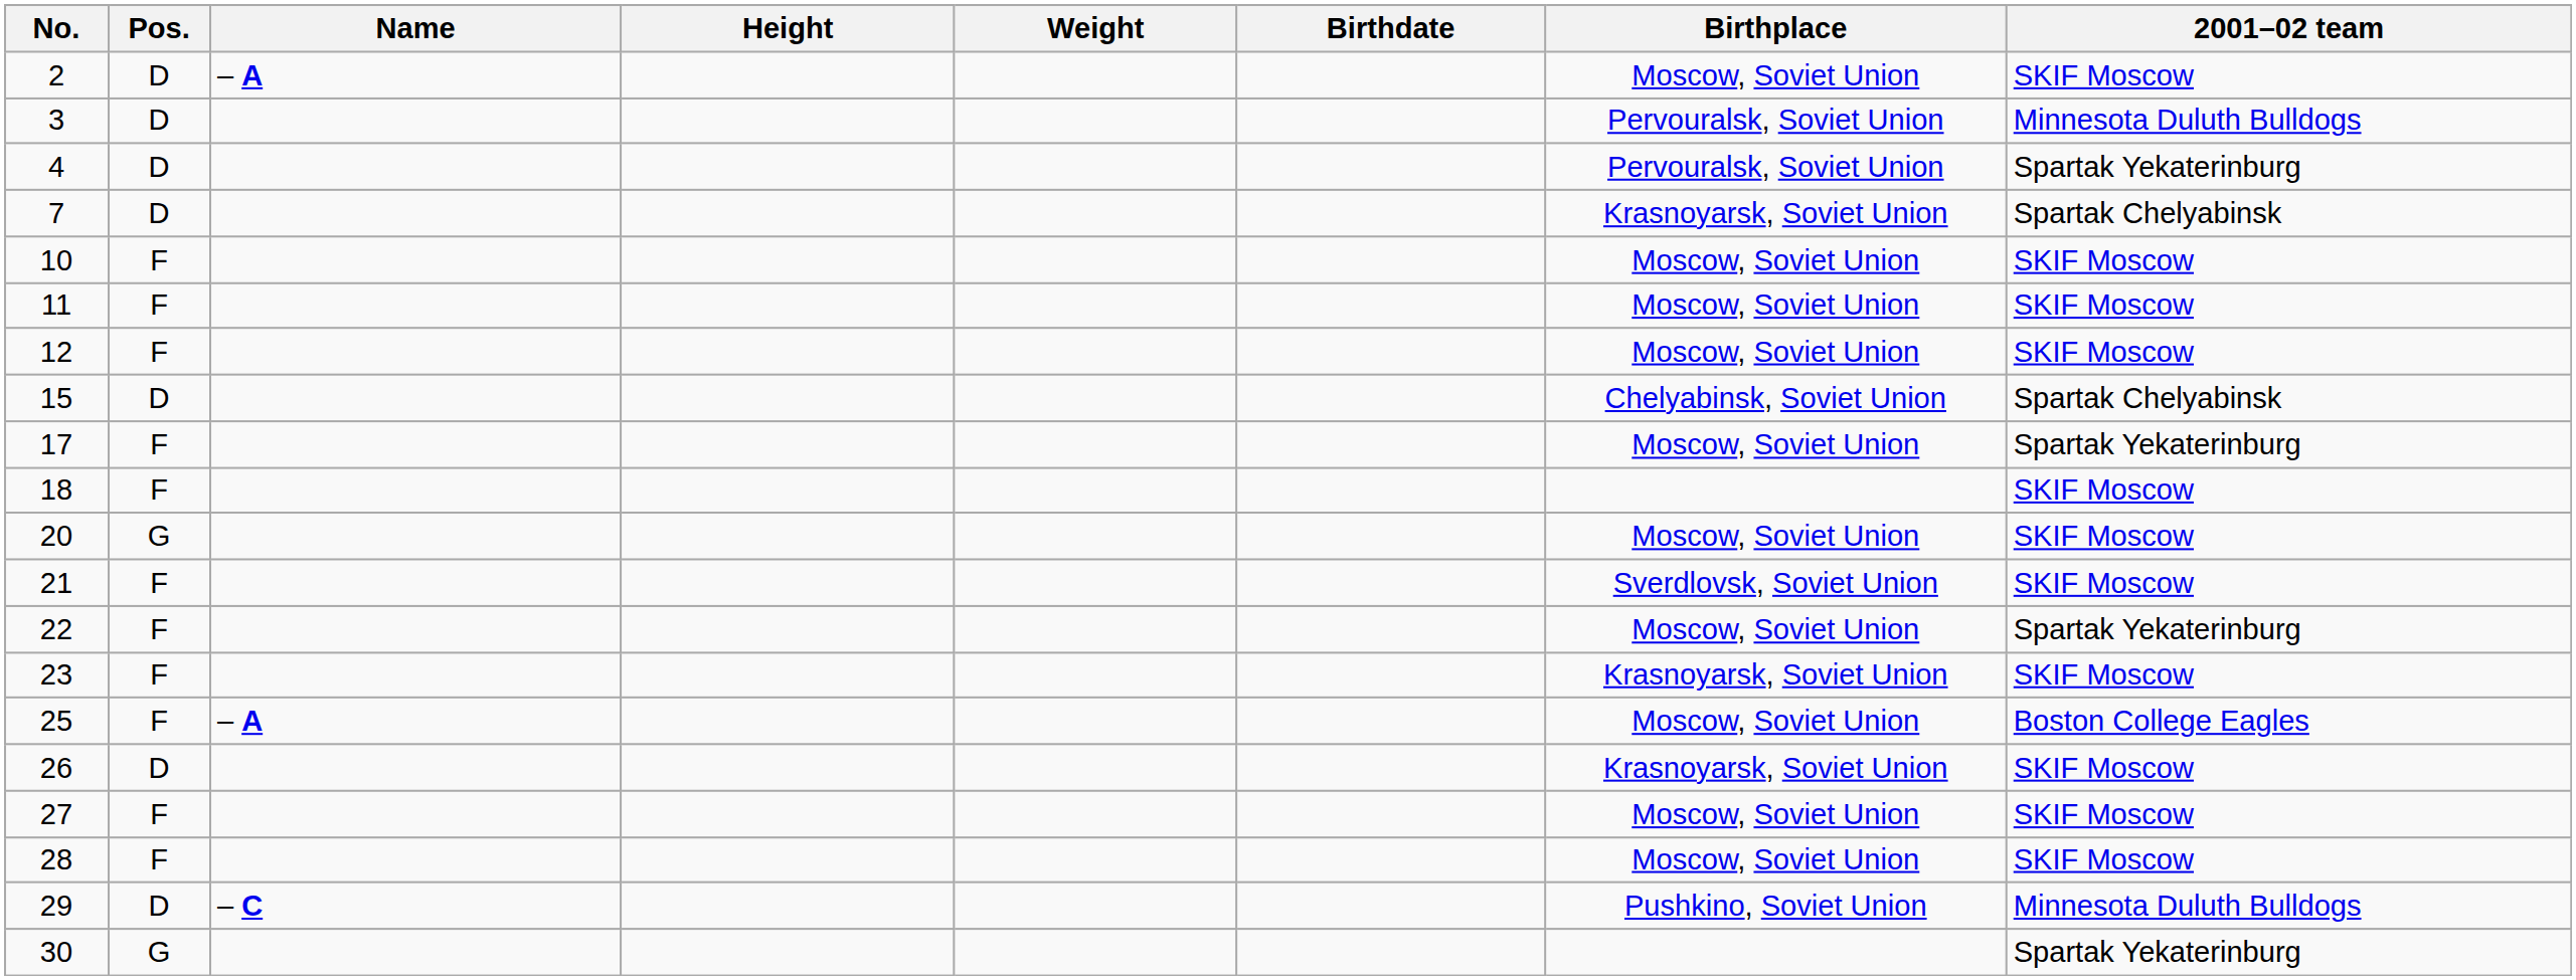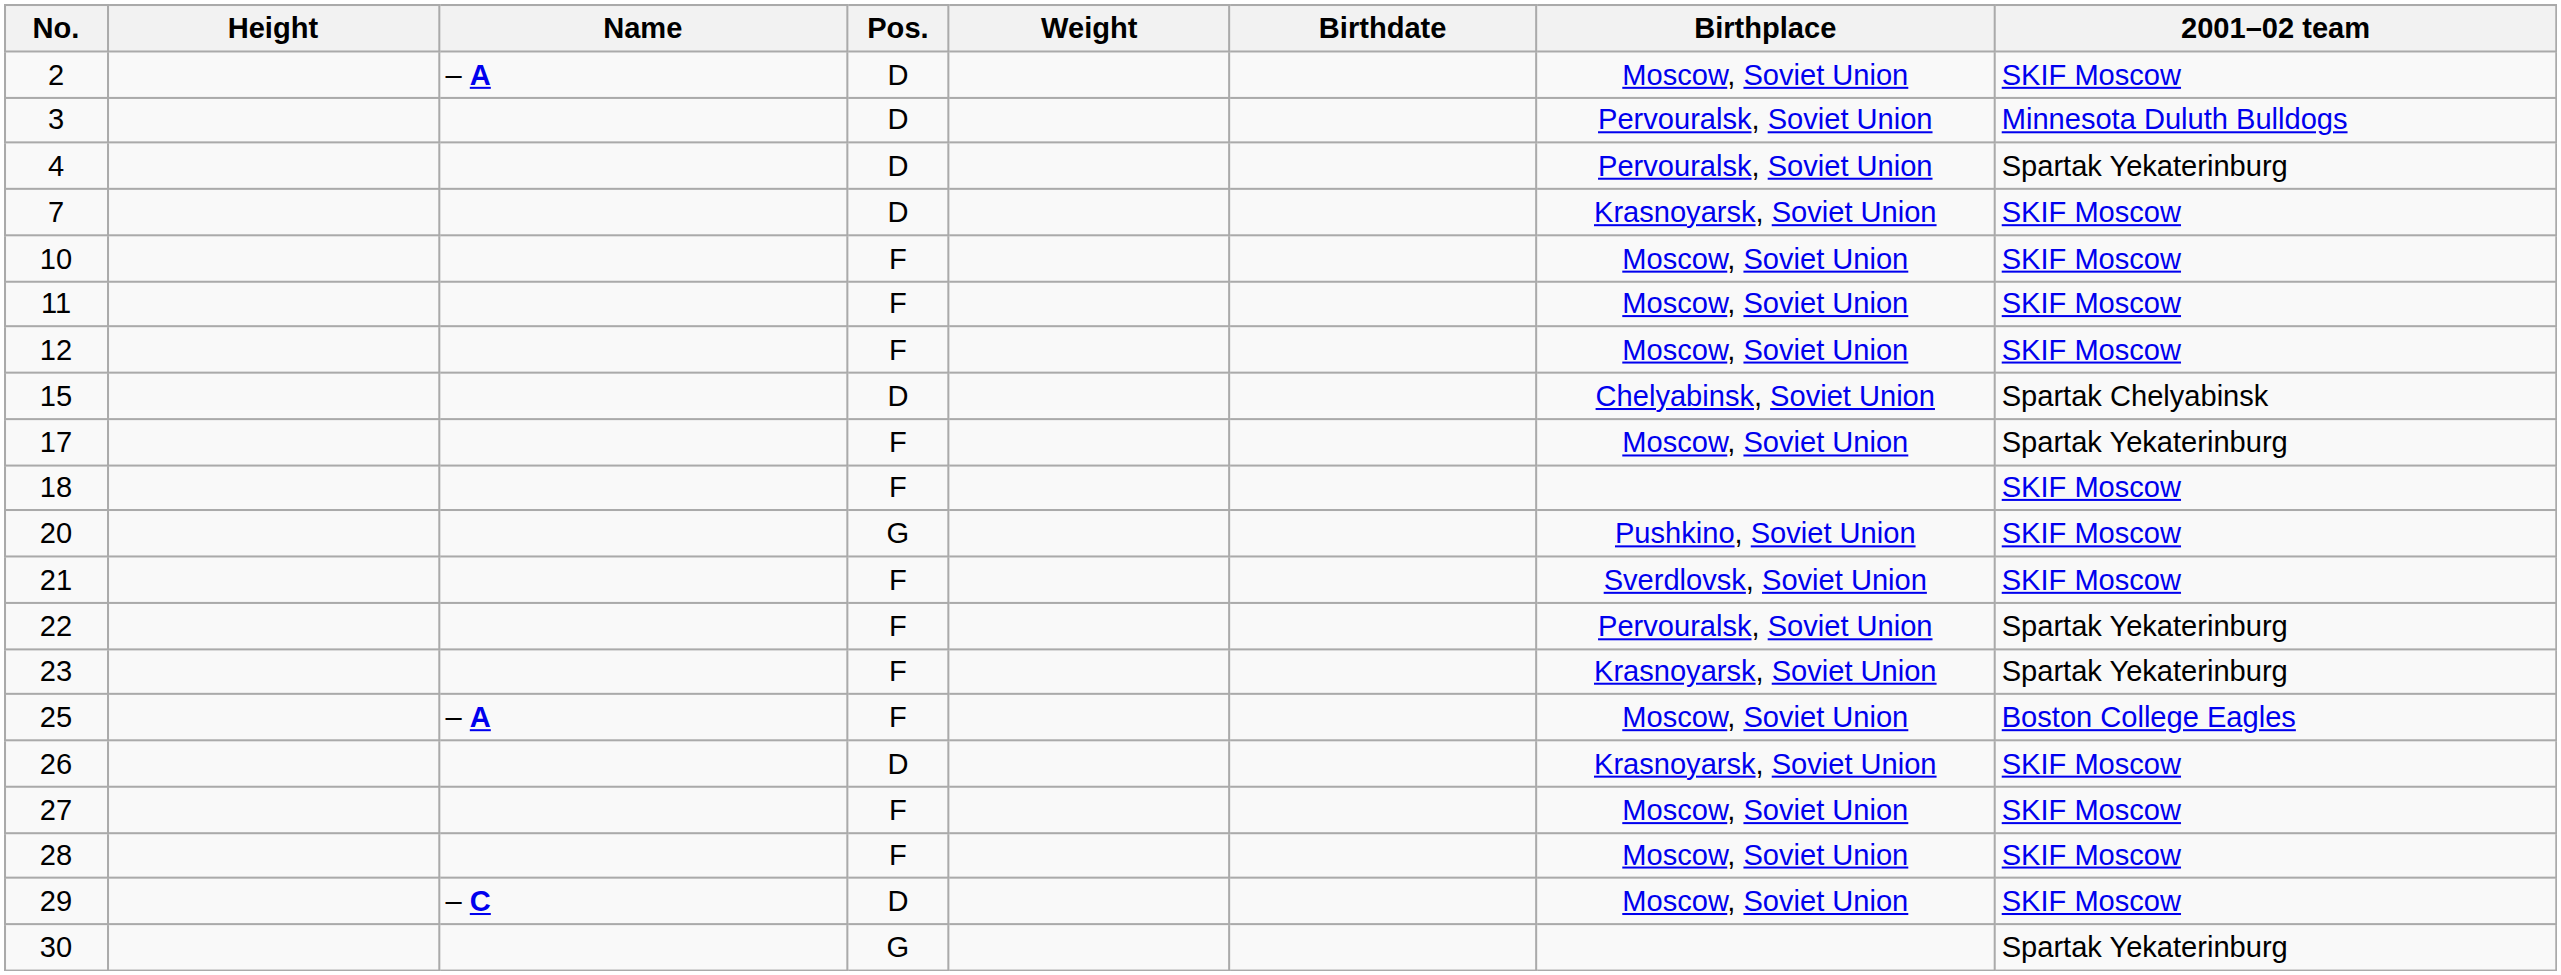columns swapped: Pos. <-> Height
7 | 2001–02 team: Spartak Chelyabinsk -> SKIF Moscow
20 | Birthplace: Moscow, Soviet Union -> Pushkino, Soviet Union
22 | Birthplace: Moscow, Soviet Union -> Pervouralsk, Soviet Union
23 | 2001–02 team: SKIF Moscow -> Spartak Yekaterinburg
29 | Birthplace: Pushkino, Soviet Union -> Moscow, Soviet Union
29 | 2001–02 team: Minnesota Duluth Bulldogs -> SKIF Moscow
